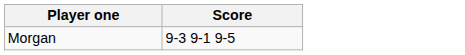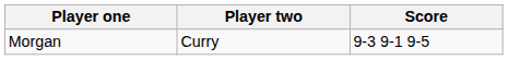+ column: Player two | Curry
